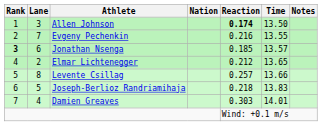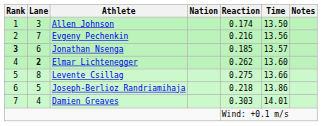Allen Johnson | Reaction: bold -> normal
Evgeny Pechenkin | Time: 13.55 -> 13.56
Elmar Lichtenegger | Lane: normal -> bold
Elmar Lichtenegger | Reaction: 0.212 -> 0.262
Elmar Lichtenegger | Time: 13.65 -> 13.60
Levente Csillag | Reaction: 0.257 -> 0.275
Joseph-Berlioz Randriamihaja | Time: 13.83 -> 13.86
